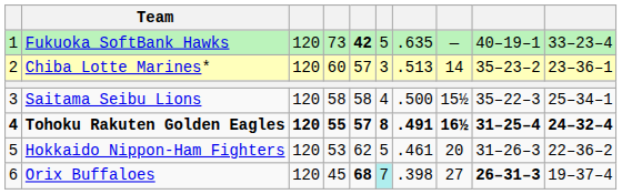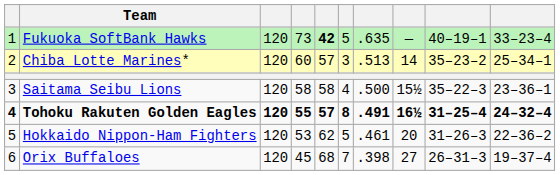Chiba Lotte Marines* | column 10: 23–36–1 -> 25–34–1
Saitama Seibu Lions | column 10: 25–34–1 -> 23–36–1
Orix Buffaloes | column 5: bold -> normal
Orix Buffaloes | column 6: paleturquoise background -> no background
Orix Buffaloes | column 9: bold -> normal
